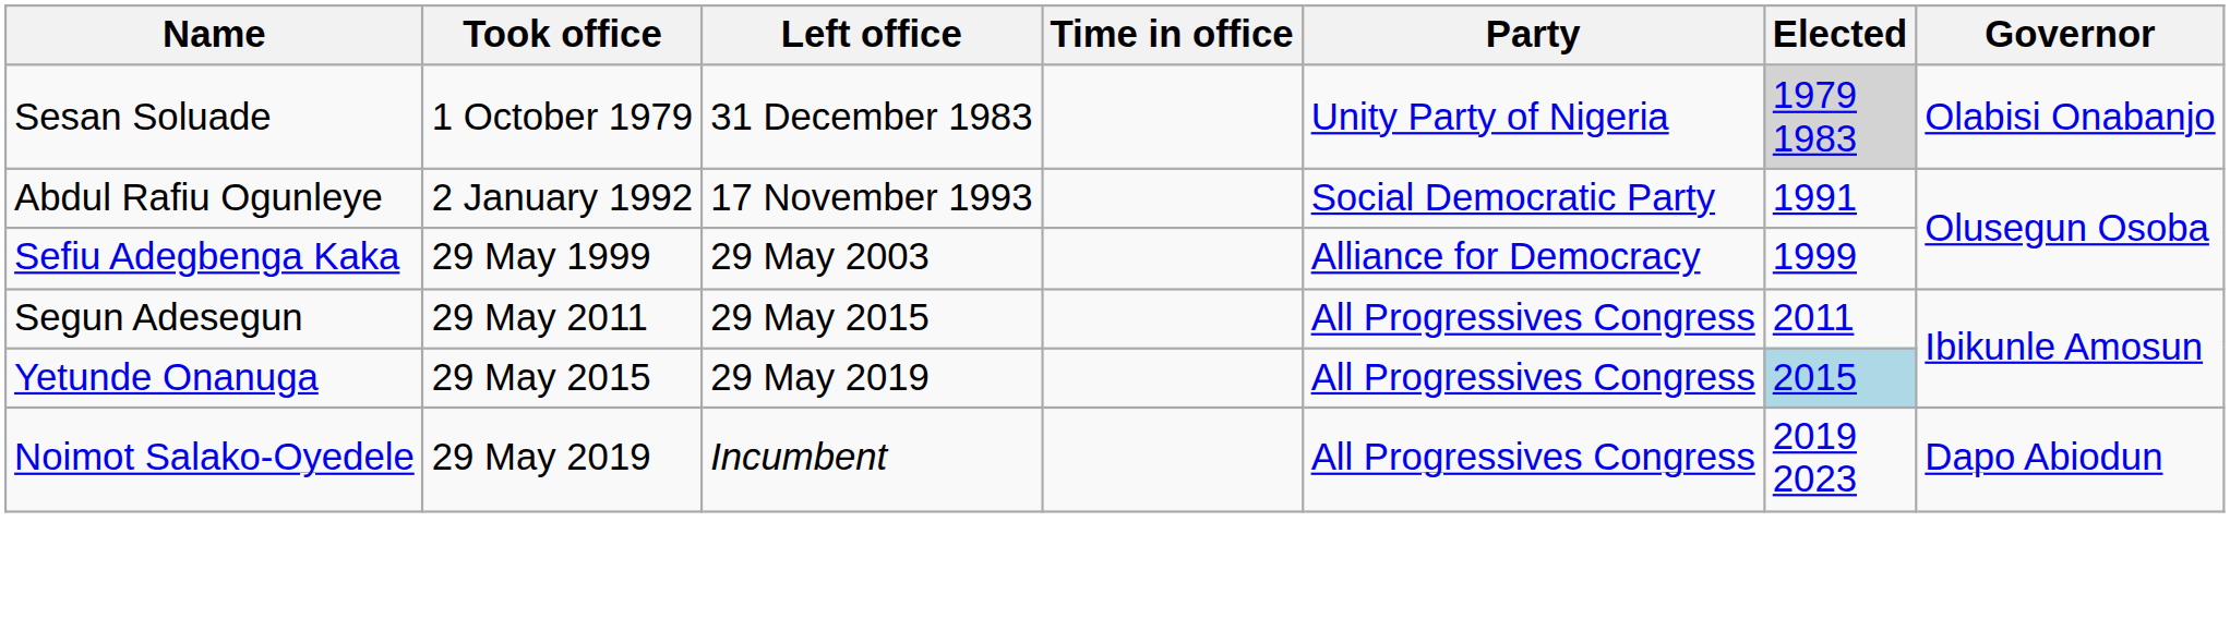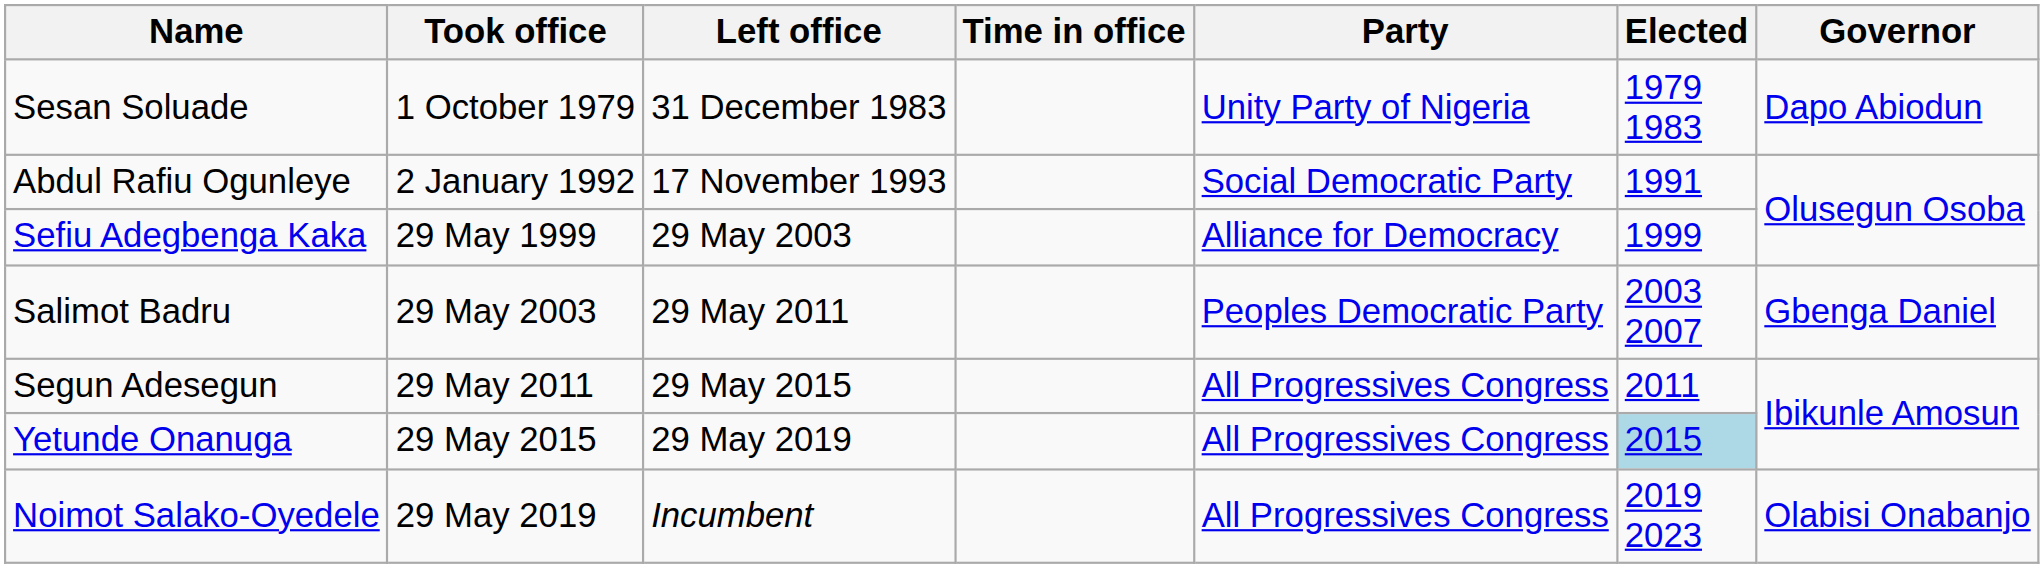Sesan Soluade | Elected: lightgrey background -> no background
Sesan Soluade | Governor: Olabisi Onabanjo -> Dapo Abiodun
+ row: Salimot Badru | 29 May 2003 | 29 May 2011 | Peoples Democratic Party | 2003 2007 | Gbenga Daniel
Noimot Salako-Oyedele | Governor: Dapo Abiodun -> Olabisi Onabanjo
